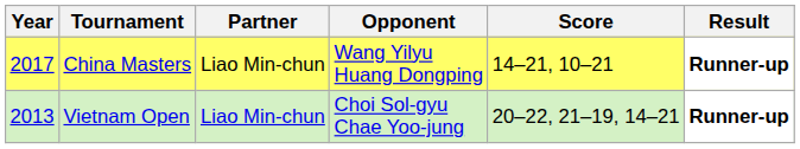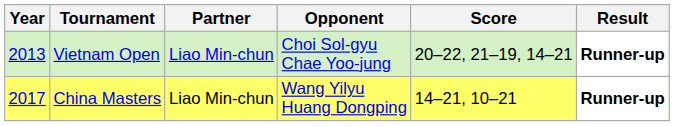rows swapped: Vietnam Open <-> China Masters
